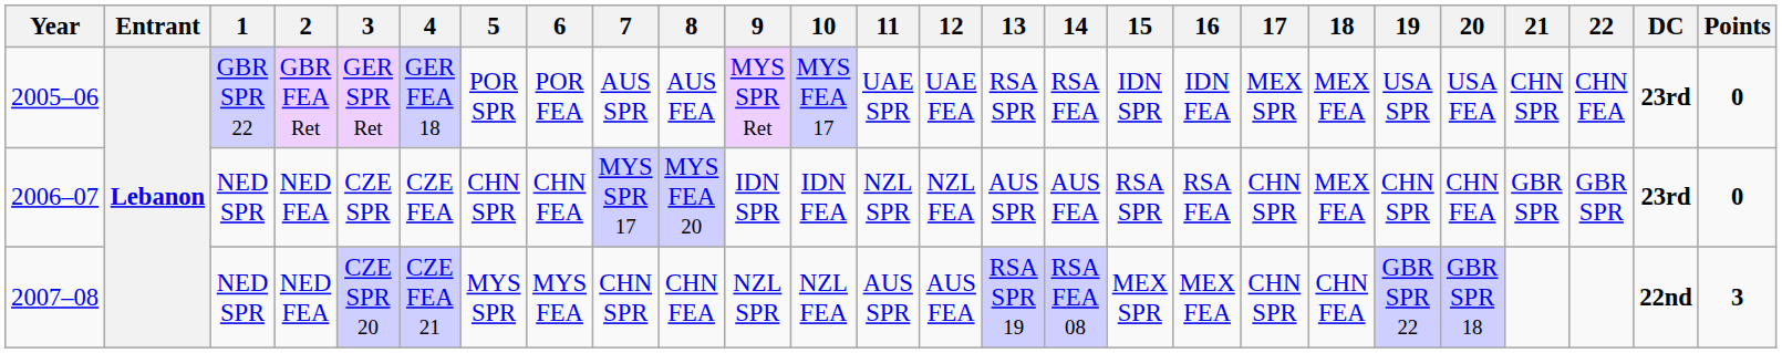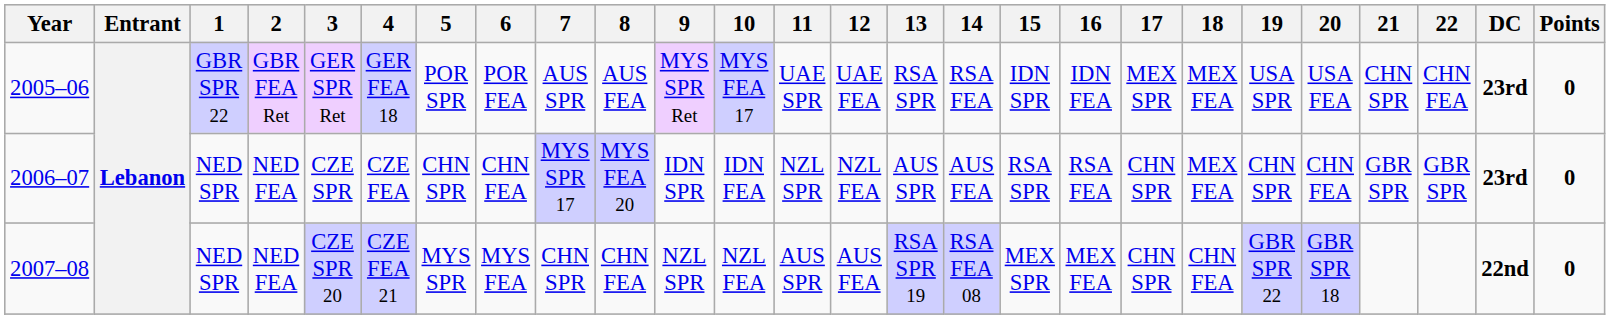2007–08 | Points: 3 -> 0
